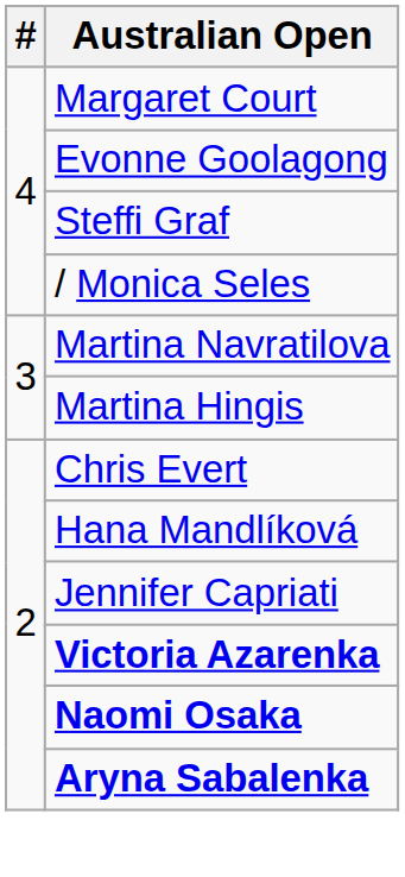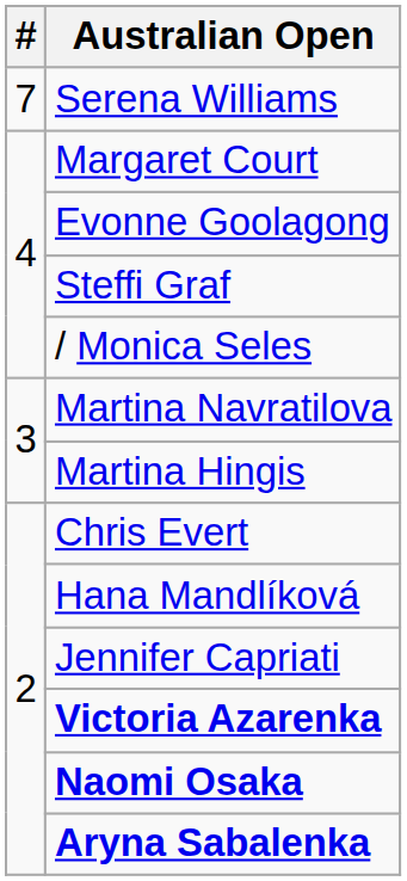+ row: 7 | Serena Williams
